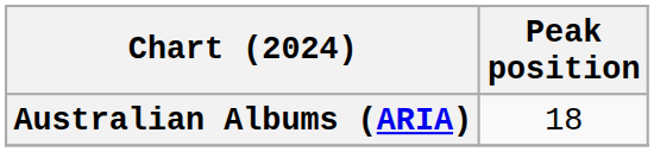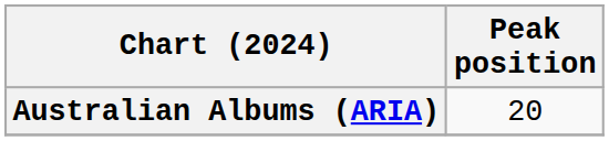Australian Albums (ARIA) | Peak position: 18 -> 20
